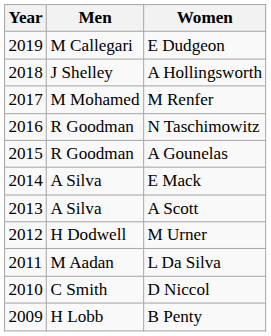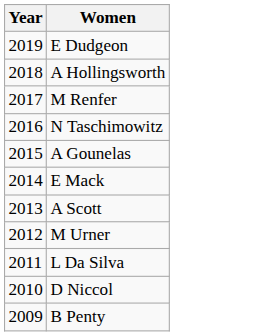- column: Men | M Callegari | J Shelley | M Mohamed | R Goodman | R Goodman | A Silva | A Silva | H Dodwell | M Aadan | C Smith | H Lobb
